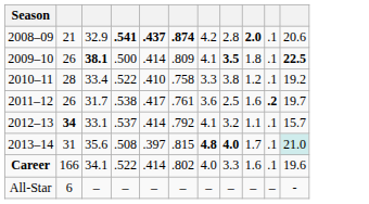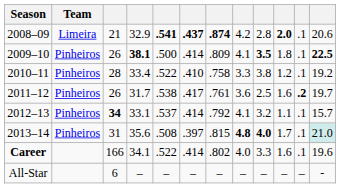+ column: Team | Limeira | Pinheiros | Pinheiros | Pinheiros | Pinheiros | Pinheiros
